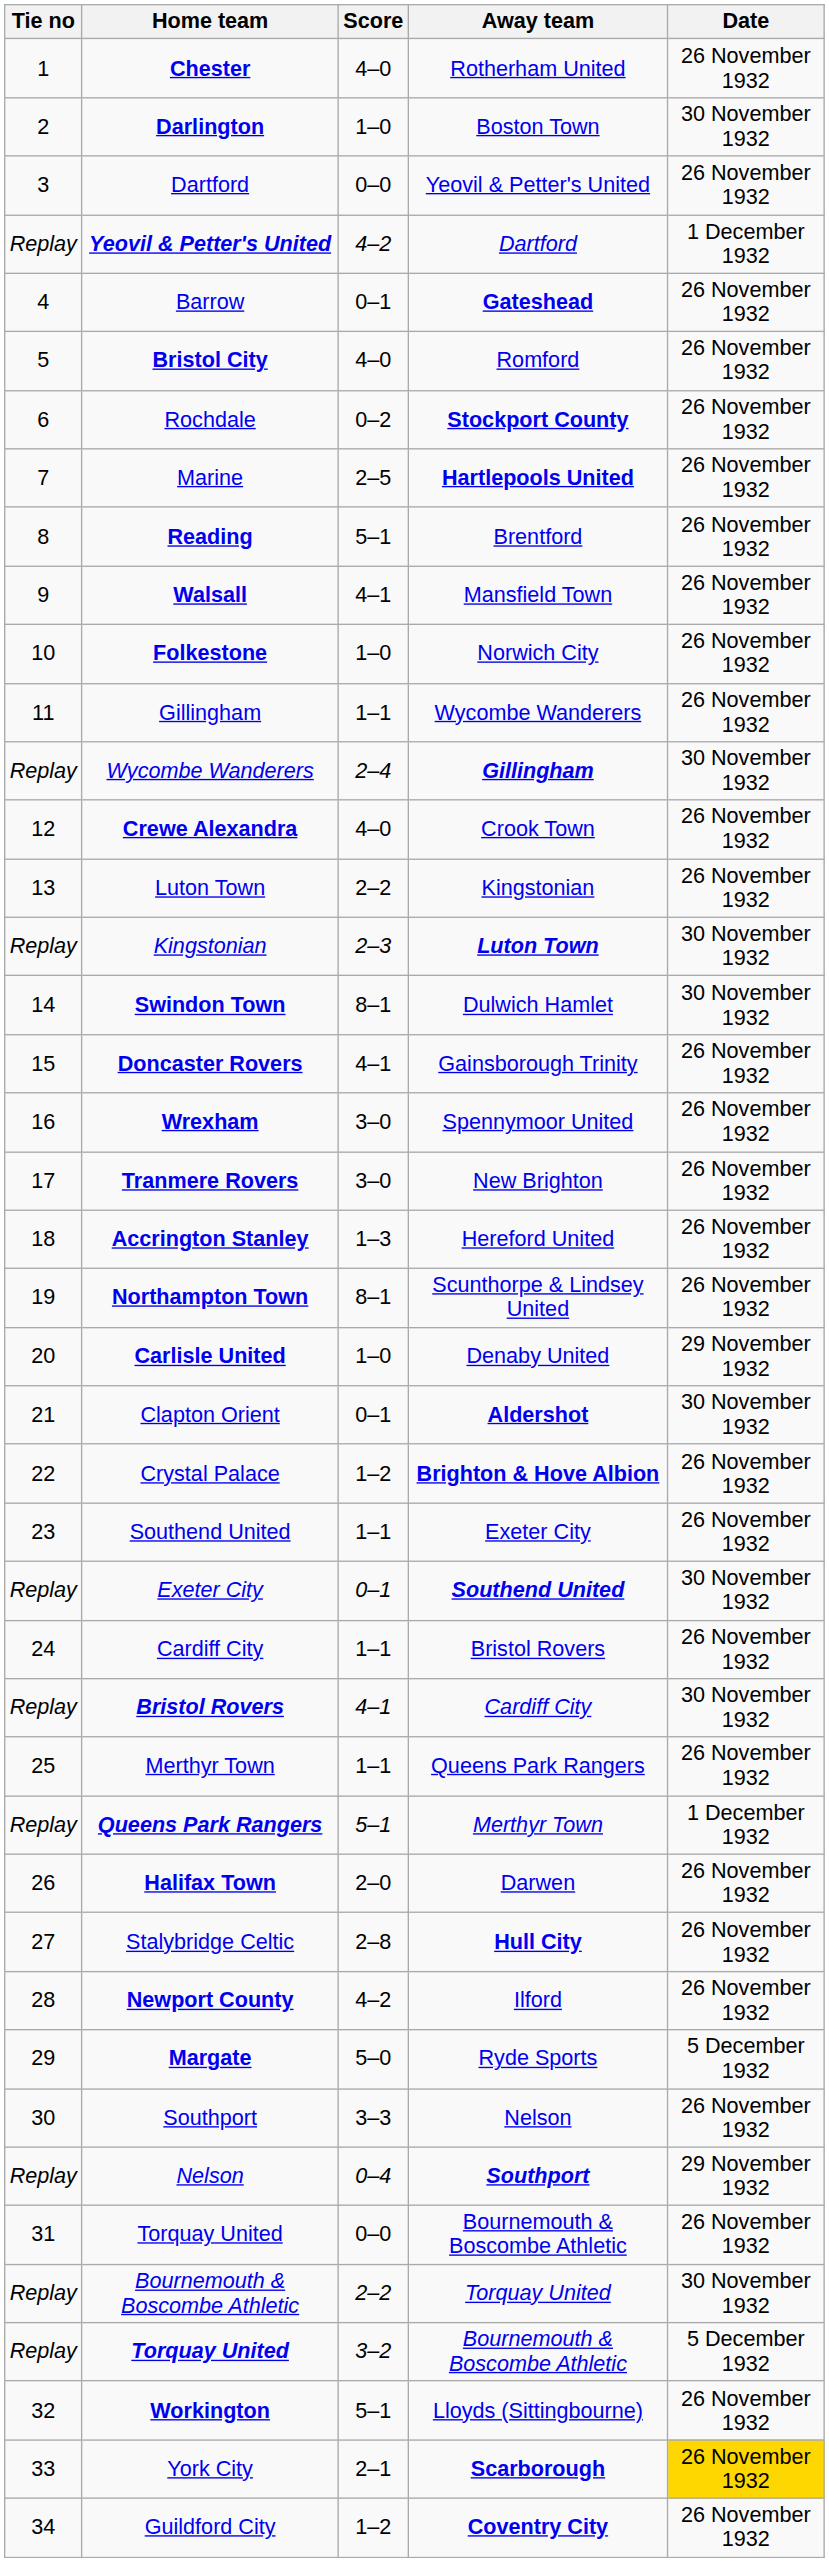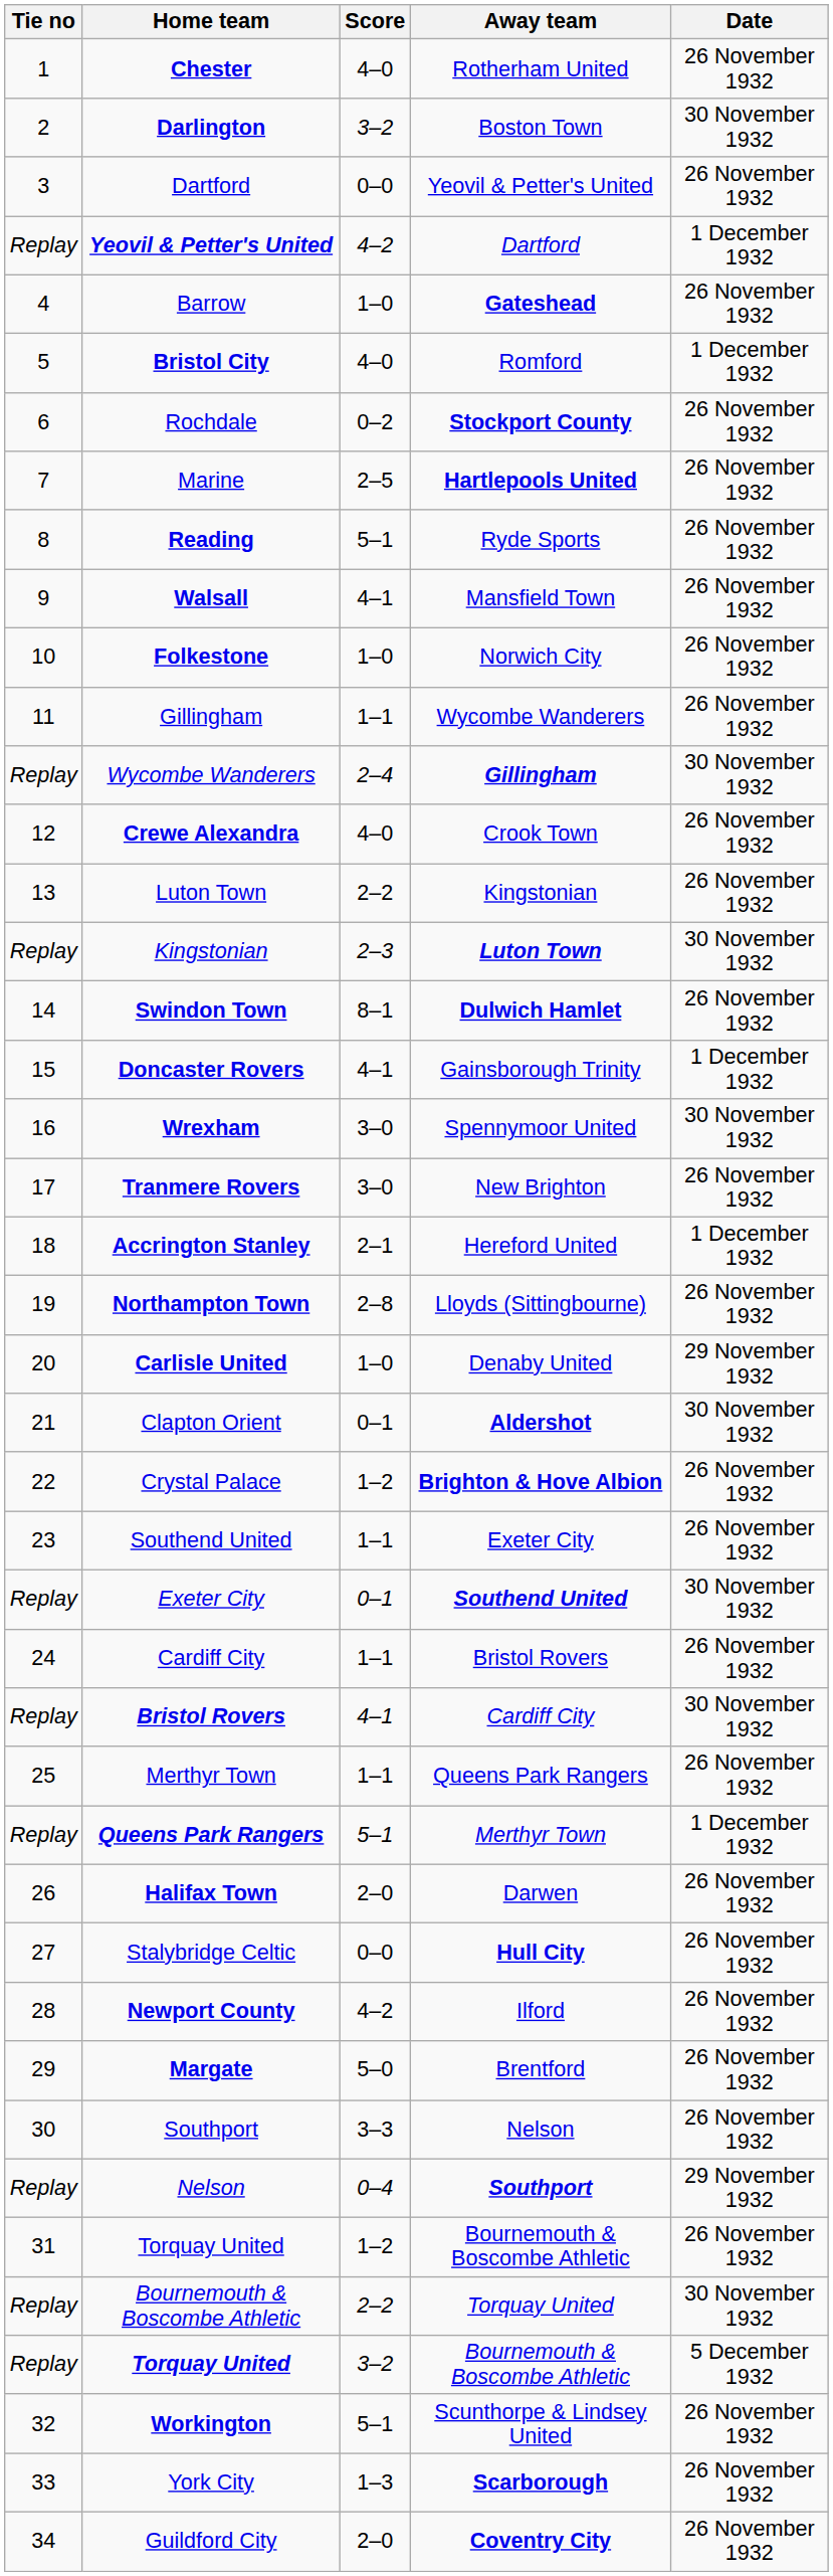Darlington | Score: 1–0 -> 3–2
Barrow | Score: 0–1 -> 1–0
Bristol City | Date: 26 November 1932 -> 1 December 1932
Reading | Away team: Brentford -> Ryde Sports
Swindon Town | Away team: normal -> bold
Swindon Town | Date: 30 November 1932 -> 26 November 1932
Doncaster Rovers | Date: 26 November 1932 -> 1 December 1932
Wrexham | Date: 26 November 1932 -> 30 November 1932
Accrington Stanley | Score: 1–3 -> 2–1
Accrington Stanley | Date: 26 November 1932 -> 1 December 1932
Northampton Town | Score: 8–1 -> 2–8
Northampton Town | Away team: Scunthorpe & Lindsey United -> Lloyds (Sittingbourne)
Stalybridge Celtic | Score: 2–8 -> 0–0
Margate | Away team: Ryde Sports -> Brentford
Margate | Date: 5 December 1932 -> 26 November 1932
31 / Torquay United | Score: 0–0 -> 1–2
Workington | Away team: Lloyds (Sittingbourne) -> Scunthorpe & Lindsey United
York City | Score: 2–1 -> 1–3
York City | Date: gold background -> no background
Guildford City | Score: 1–2 -> 2–0
